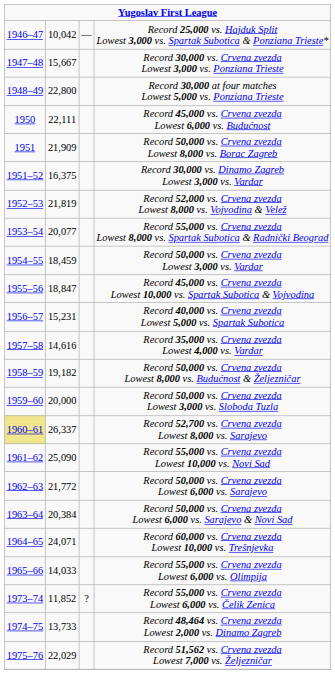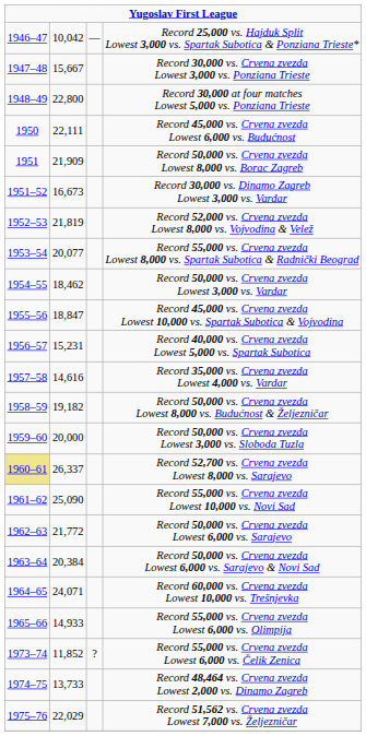Record 30,000 vs. Dinamo Zagreb Lowest 3,000 vs. Vardar | column 2: 16,375 -> 16,673
Record 50,000 vs. Crvena zvezda Lowest 3,000 vs. Vardar | column 2: 18,459 -> 18,462
Record 55,000 vs. Crvena zvezda Lowest 6,000 vs. Olimpija | column 2: 14,033 -> 14,933
